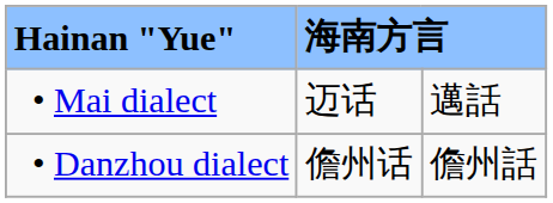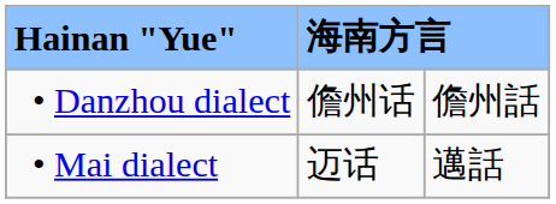rows swapped: • Danzhou dialect <-> • Mai dialect
